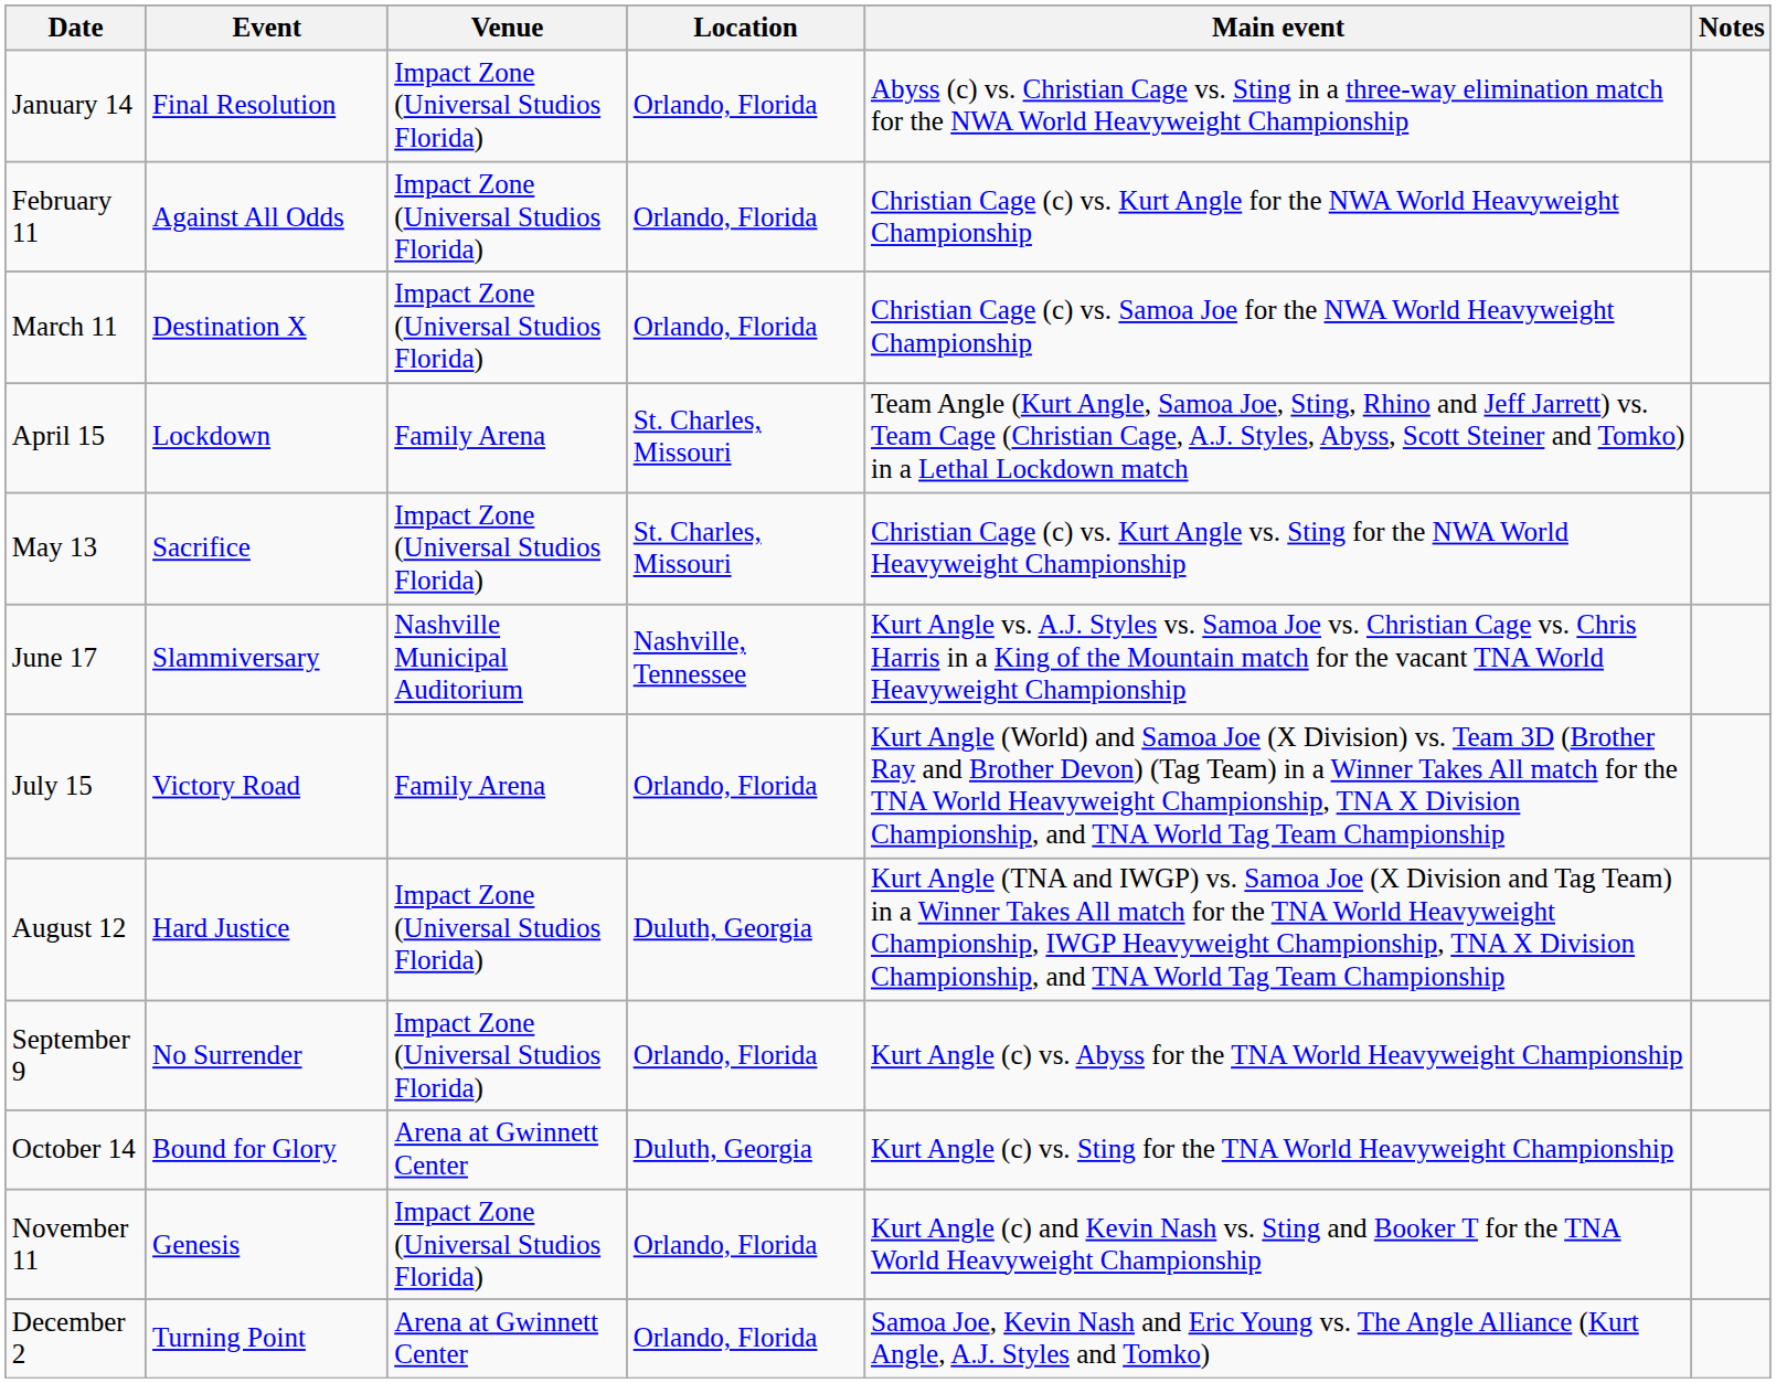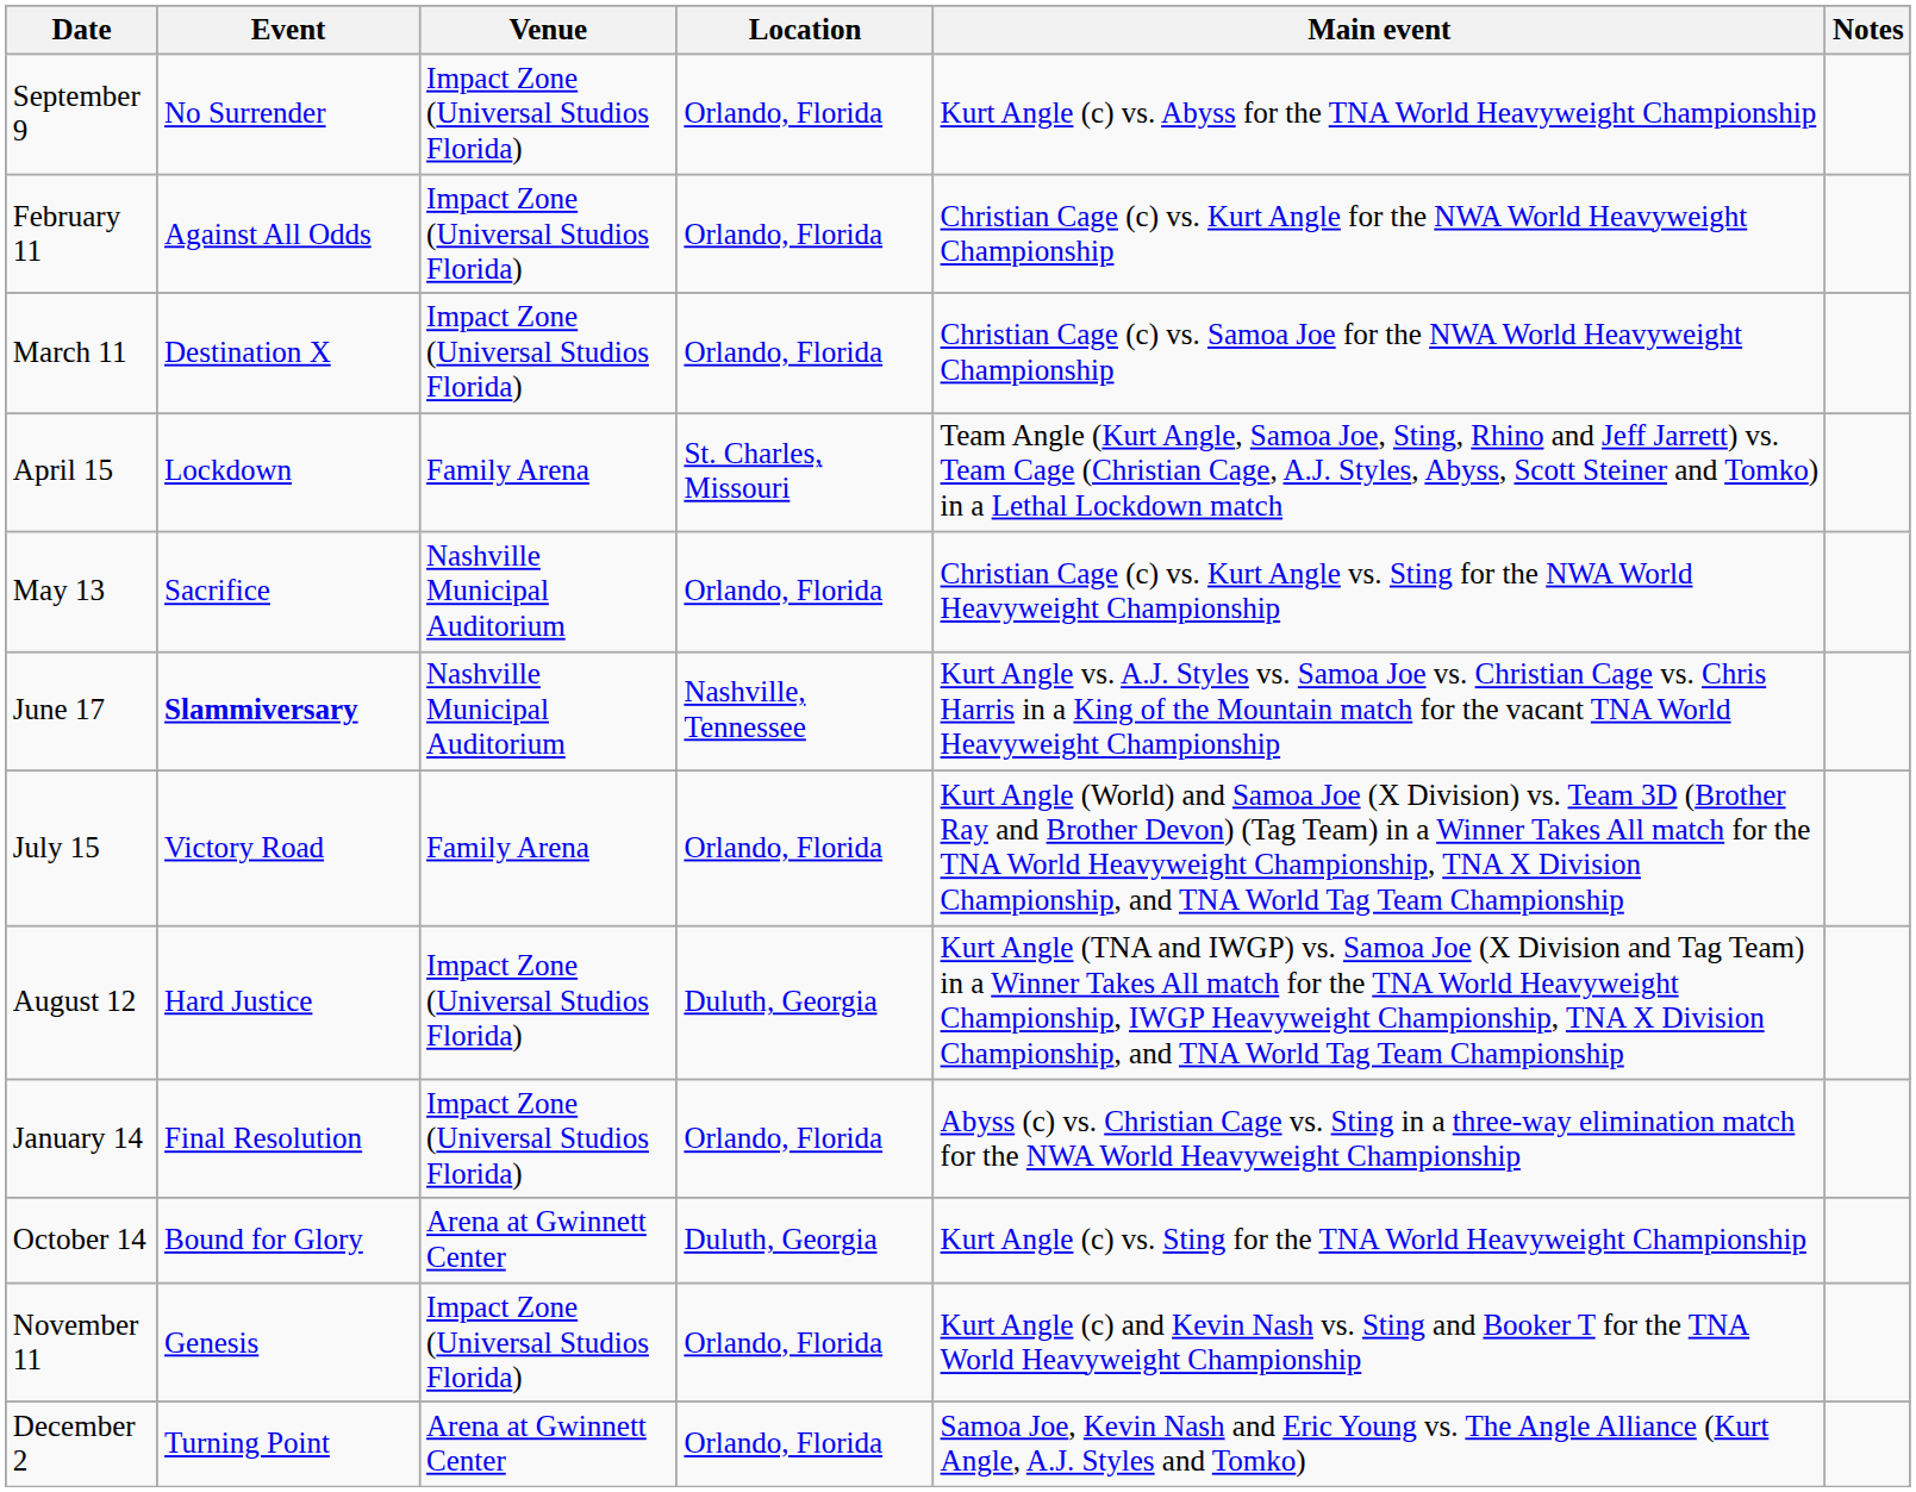rows swapped: January 14 <-> September 9
May 13 | Venue: Impact Zone (Universal Studios Florida) -> Nashville Municipal Auditorium
May 13 | Location: St. Charles, Missouri -> Orlando, Florida
June 17 | Event: normal -> bold
